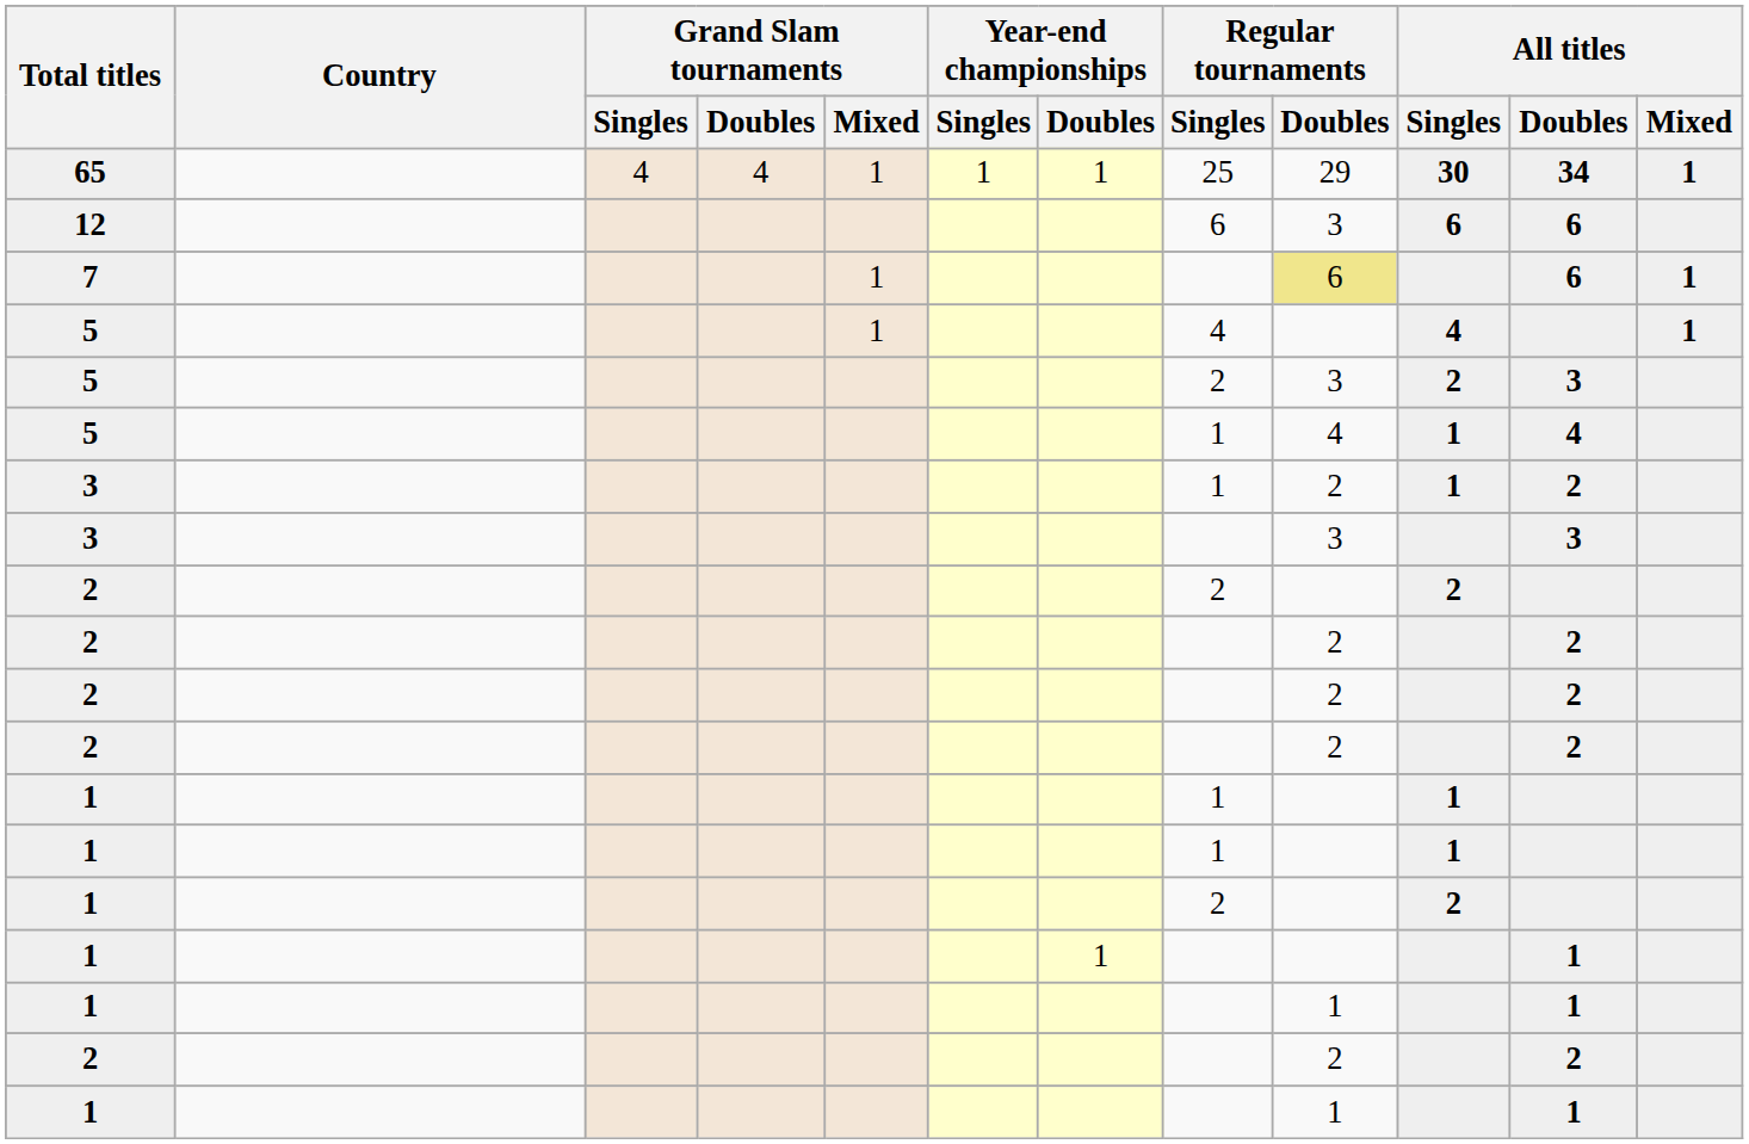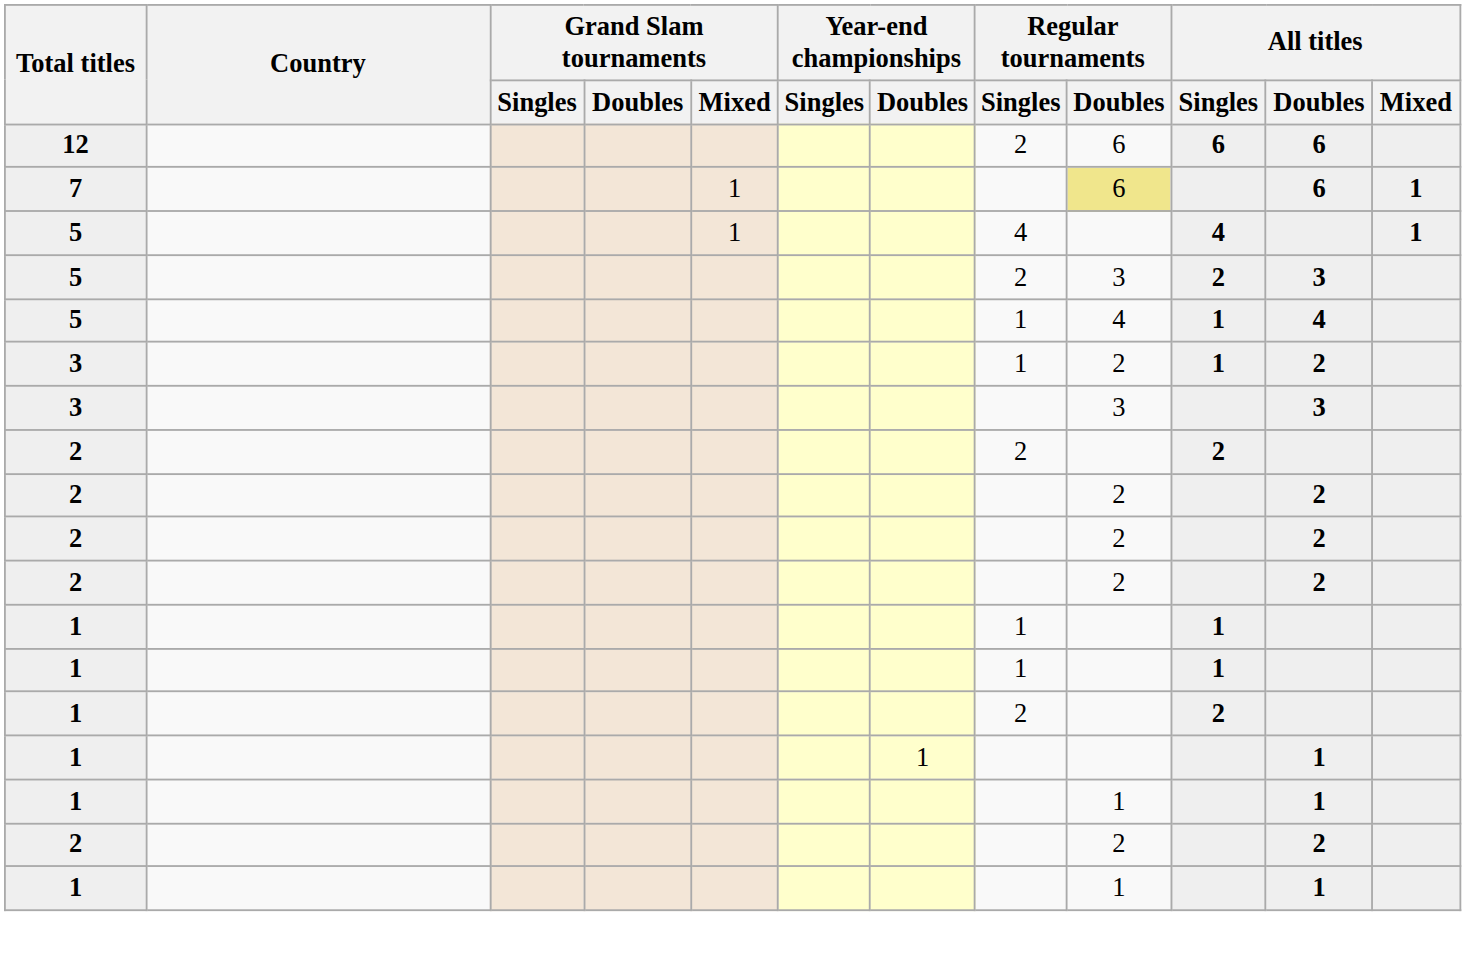- row: 65 | 4 | 4 | 1 | 1 | 1 | 25 | 29 | 30 | 34 | 1
12 | Regular tournaments / Singles: 6 -> 2
12 | Regular tournaments / Doubles: 3 -> 6
